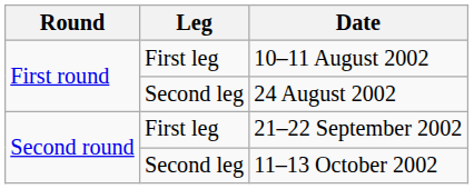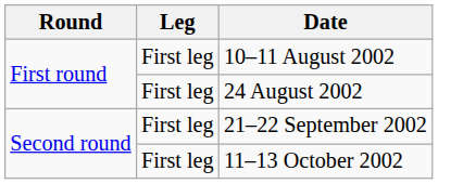24 August 2002 | Leg: Second leg -> First leg
11–13 October 2002 | Leg: Second leg -> First leg
